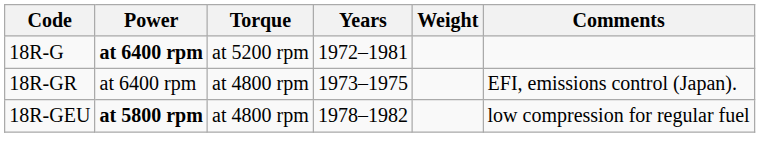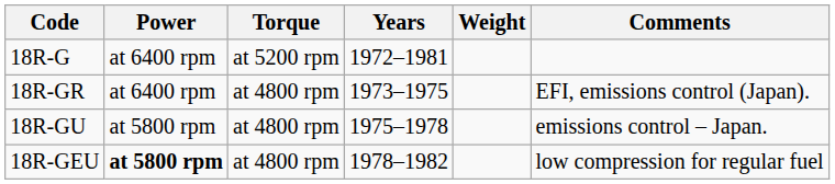18R-G | Power: bold -> normal
+ row: 18R-GU | at 5800 rpm | at 4800 rpm | 1975–1978 | emissions control – Japan.
